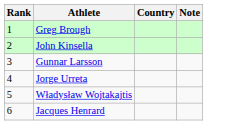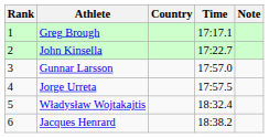+ column: Time | 17:17.1 | 17:22.7 | 17:57.0 | 17:57.5 | 18:32.4 | 18:38.2
